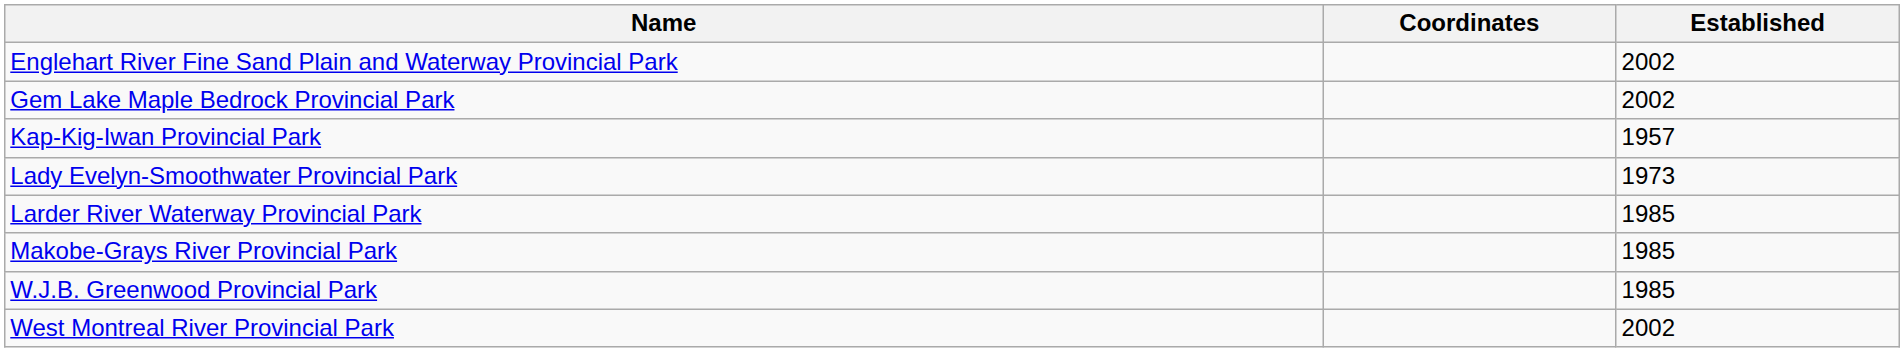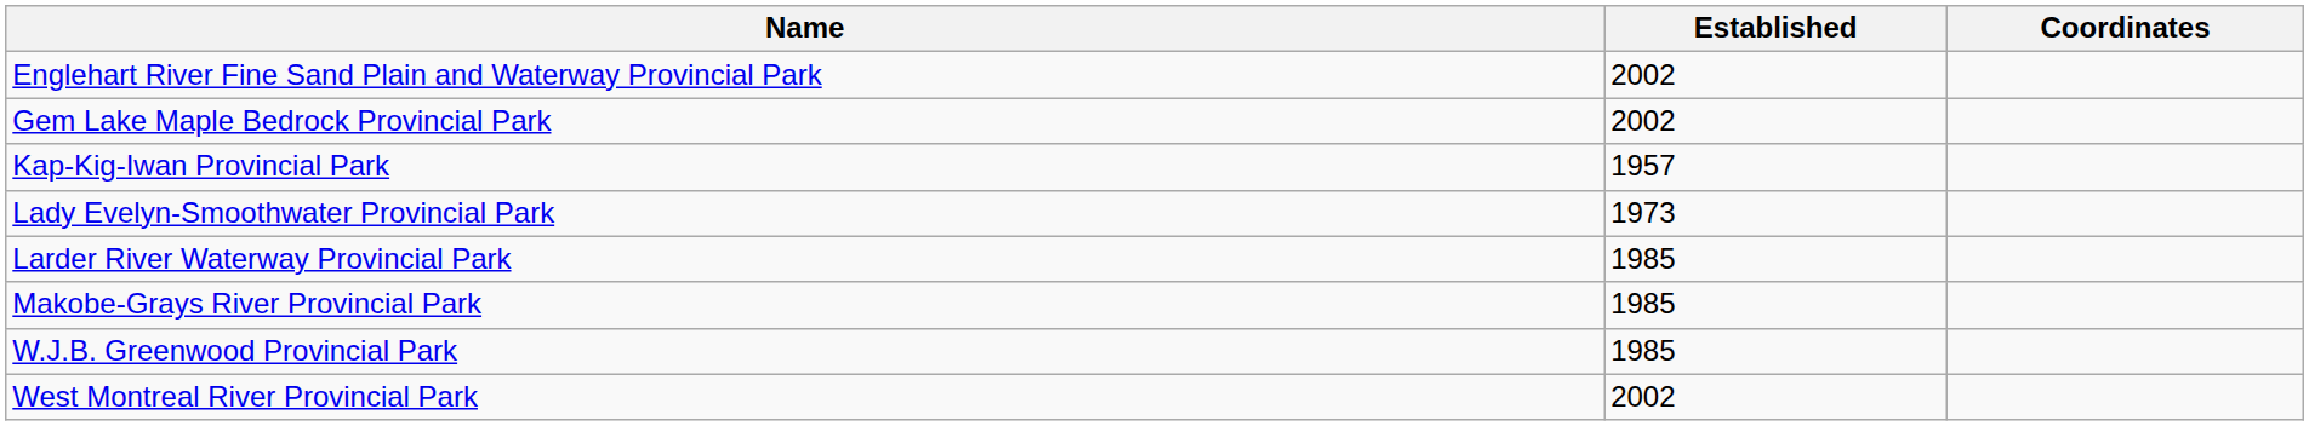columns swapped: Established <-> Coordinates
